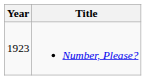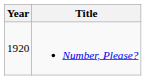Number, Please? | Year: 1923 -> 1920
